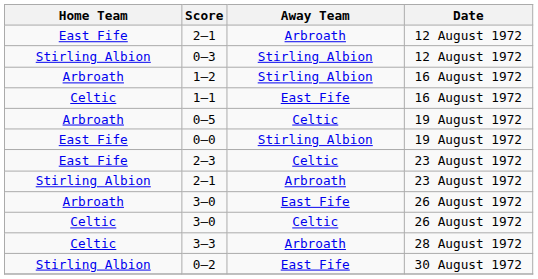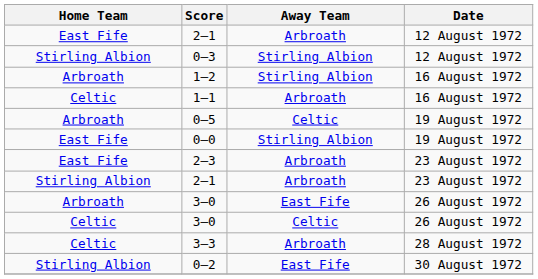1–1 | Away Team: East Fife -> Arbroath
2–3 | Away Team: Celtic -> Arbroath
